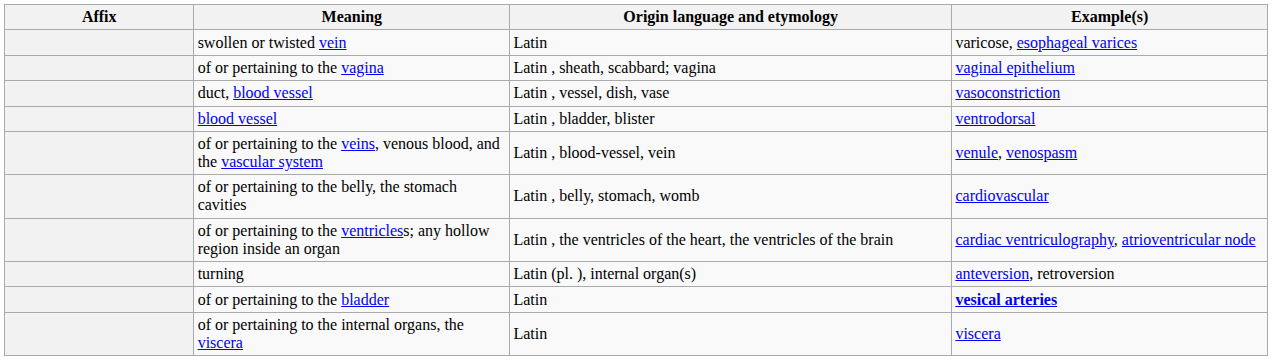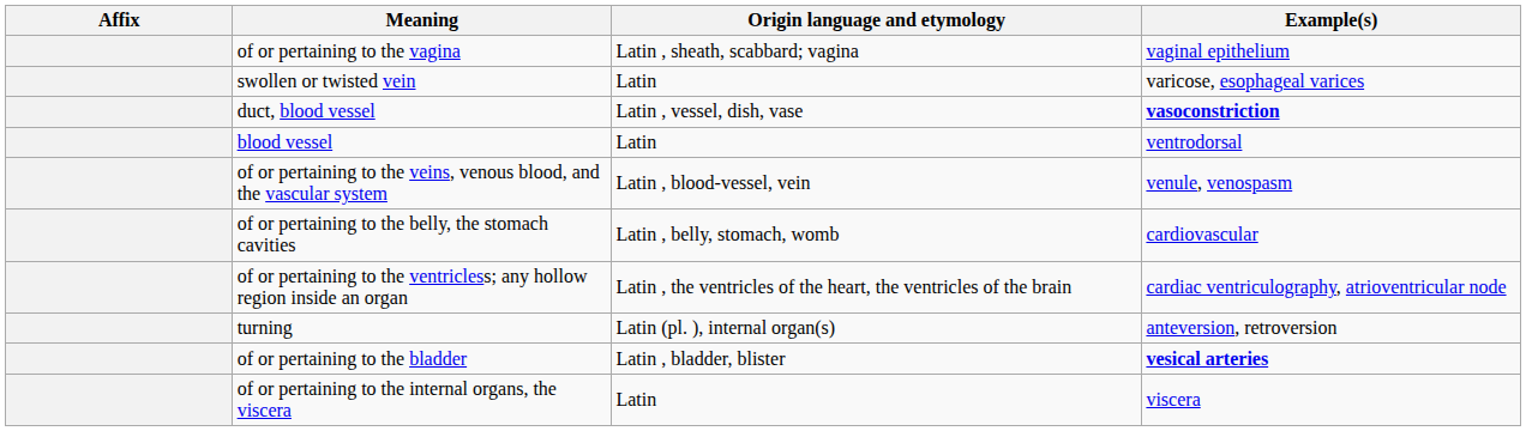rows swapped: of or pertaining to the vagina <-> swollen or twisted vein
duct, blood vessel | Example(s): normal -> bold
blood vessel | Origin language and etymology: Latin , bladder, blister -> Latin
of or pertaining to the bladder | Origin language and etymology: Latin -> Latin , bladder, blister
